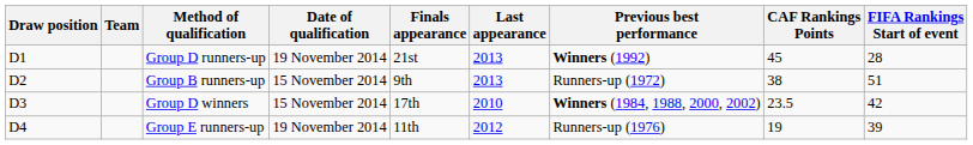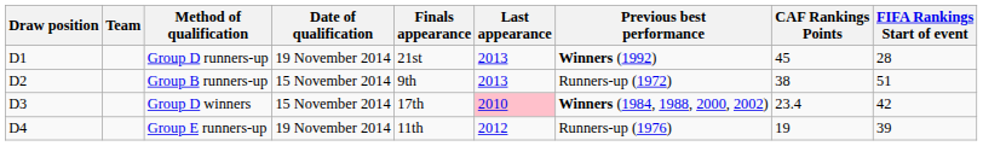Group D winners | Last appearance: no background -> pink background
Group D winners | CAF Rankings Points: 23.5 -> 23.4
